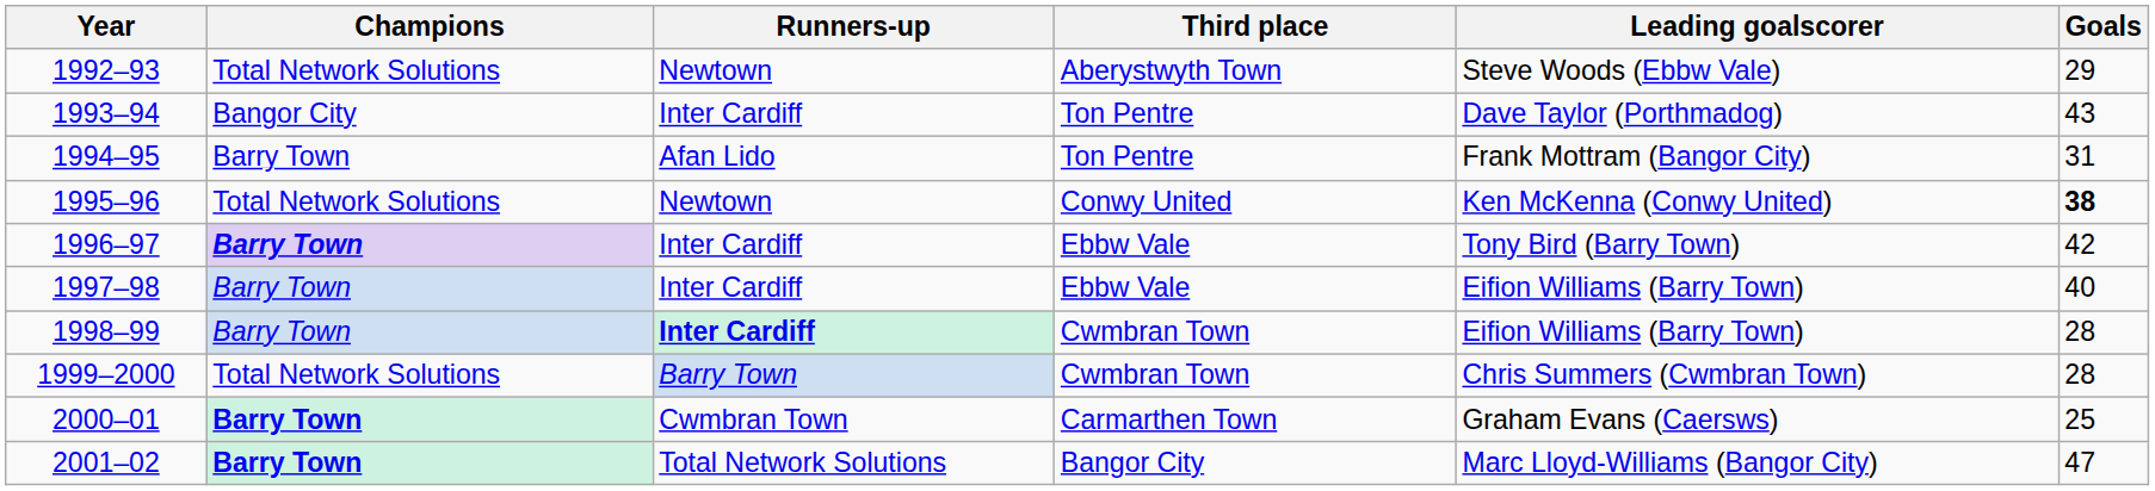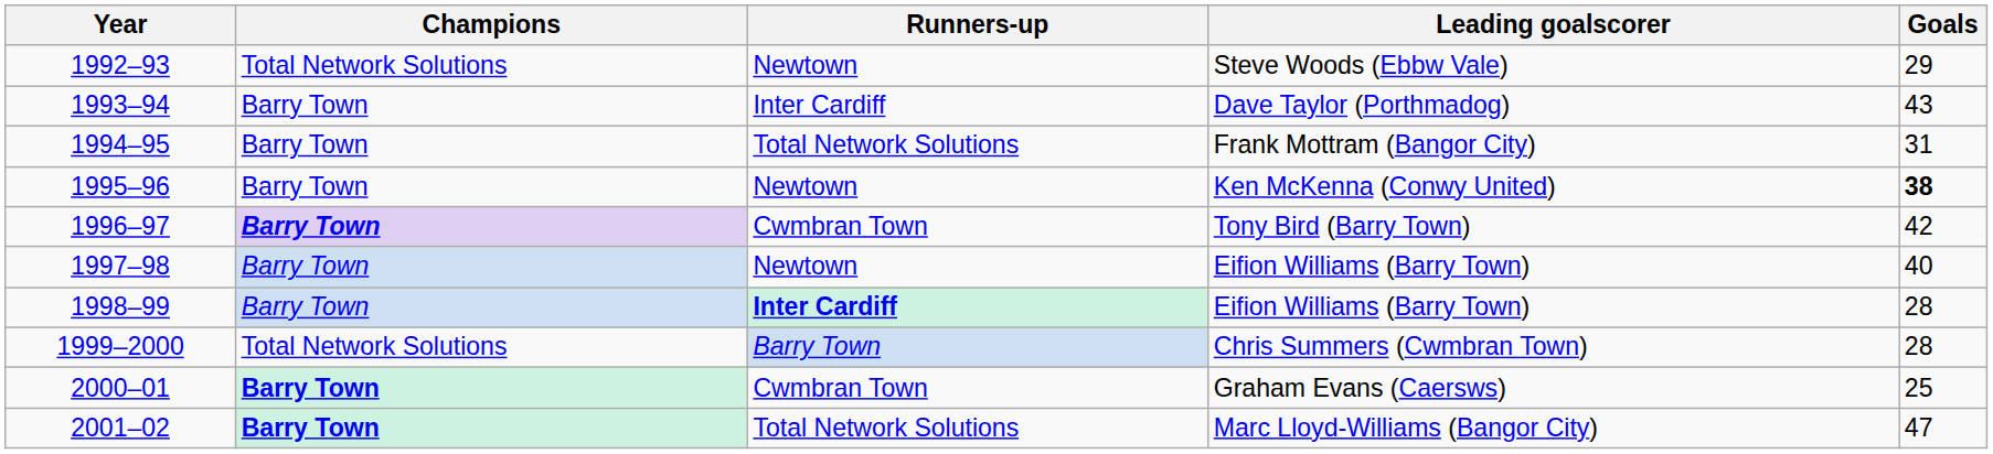- column: Third place | Aberystwyth Town | Ton Pentre | Ton Pentre | Conwy United | Ebbw Vale | Ebbw Vale | Cwmbran Town | Cwmbran Town | Carmarthen Town | Bangor City
1993–94 | Champions: Bangor City -> Barry Town
1994–95 | Runners-up: Afan Lido -> Total Network Solutions
1995–96 | Champions: Total Network Solutions -> Barry Town
1996–97 | Runners-up: Inter Cardiff -> Cwmbran Town
1997–98 | Runners-up: Inter Cardiff -> Newtown
